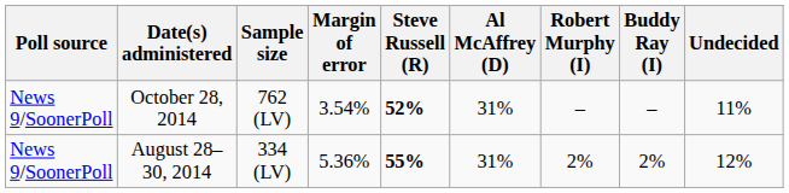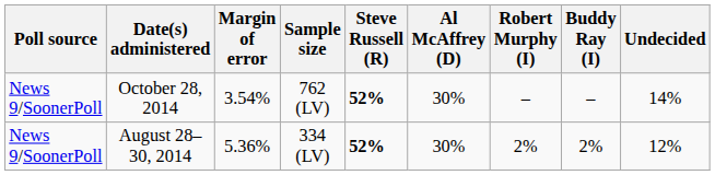columns swapped: Sample size <-> Margin of error
October 28, 2014 | Al McAffrey (D): 31% -> 30%
October 28, 2014 | Undecided: 11% -> 14%
August 28–30, 2014 | Steve Russell (R): 55% -> 52%
August 28–30, 2014 | Al McAffrey (D): 31% -> 30%
